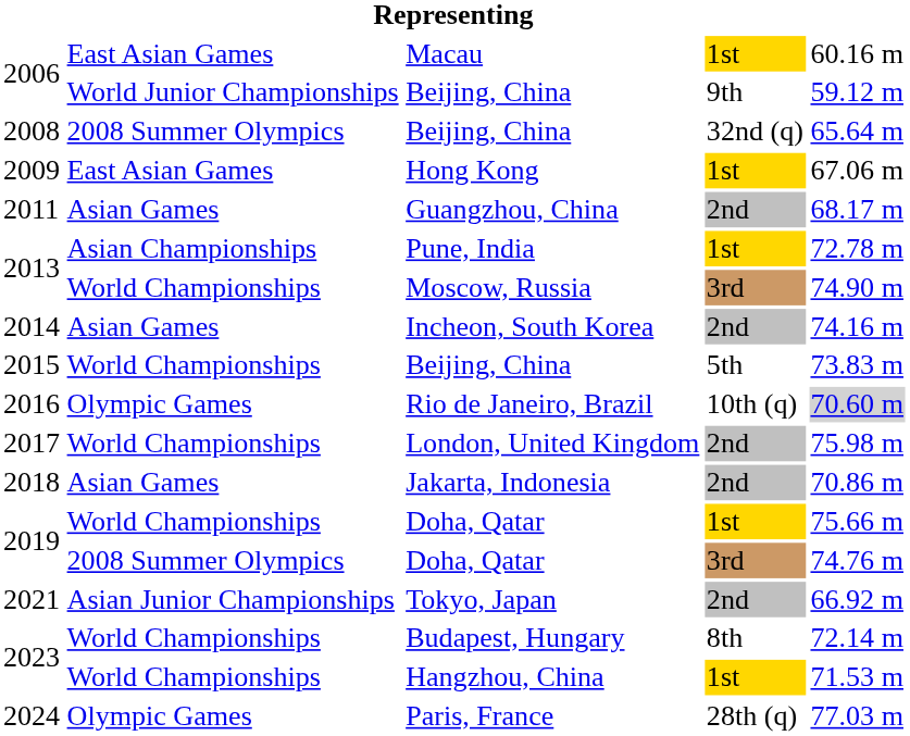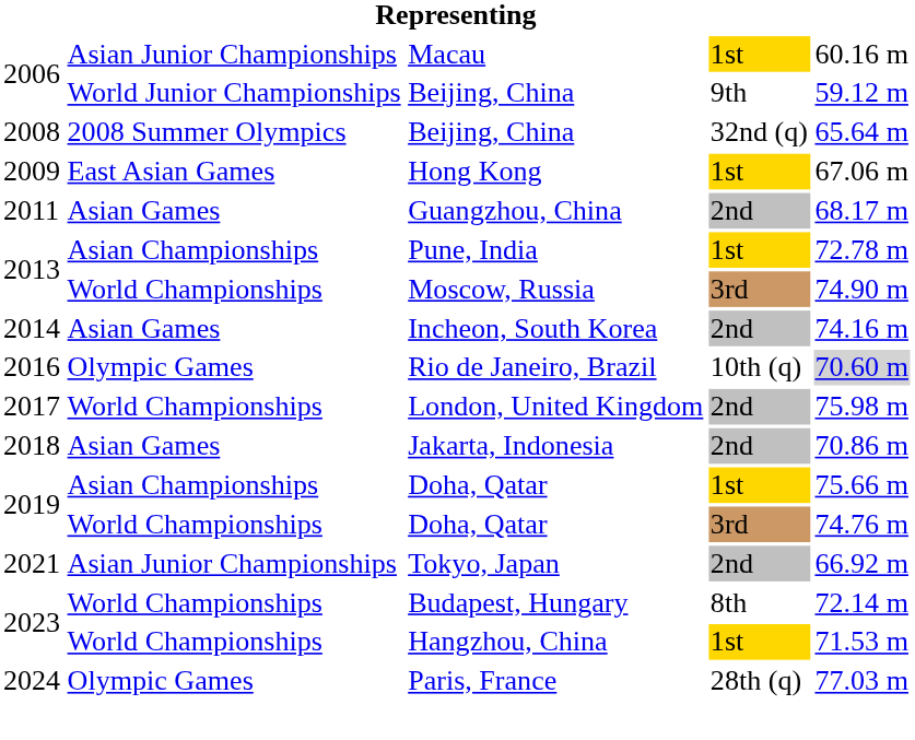Macau | column 2: East Asian Games -> Asian Junior Championships
- row: 2015 | World Championships | Beijing, China | 5th | 73.83 m
Doha, Qatar / 1st | column 2: World Championships -> Asian Championships
Doha, Qatar / 3rd | column 2: 2008 Summer Olympics -> World Championships
